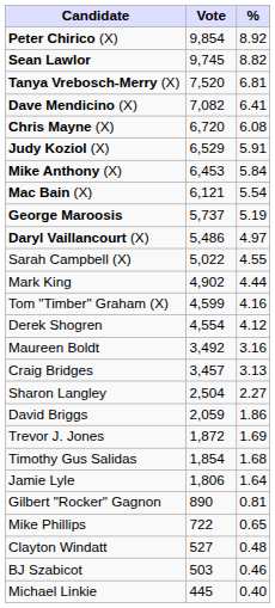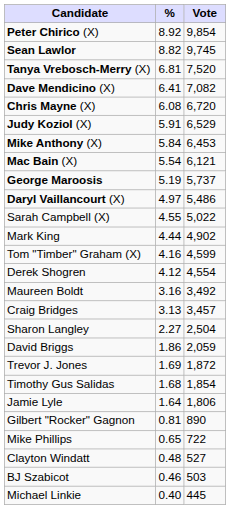columns swapped: Vote <-> %
